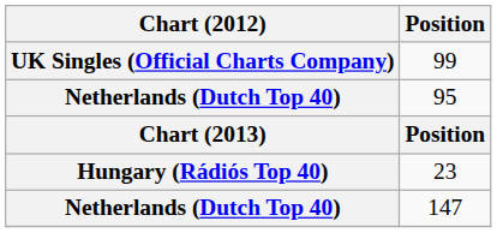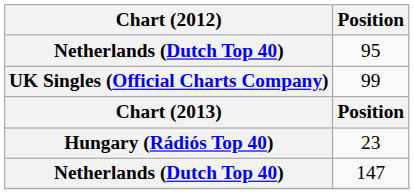rows swapped: 95 <-> 99
